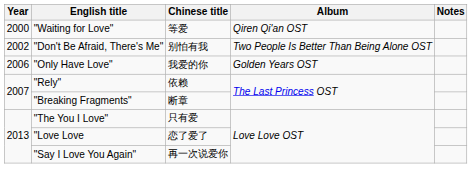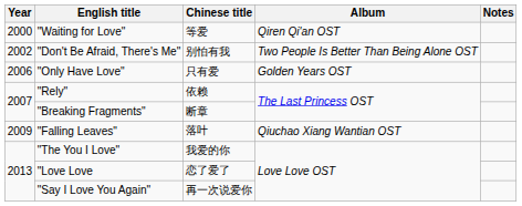"Only Have Love" | Chinese title: 我爱的你 -> 只有爱
+ row: 2009 | "Falling Leaves" | 落叶 | Qiuchao Xiang Wantian OST
"The You I Love" | Chinese title: 只有爱 -> 我爱的你
